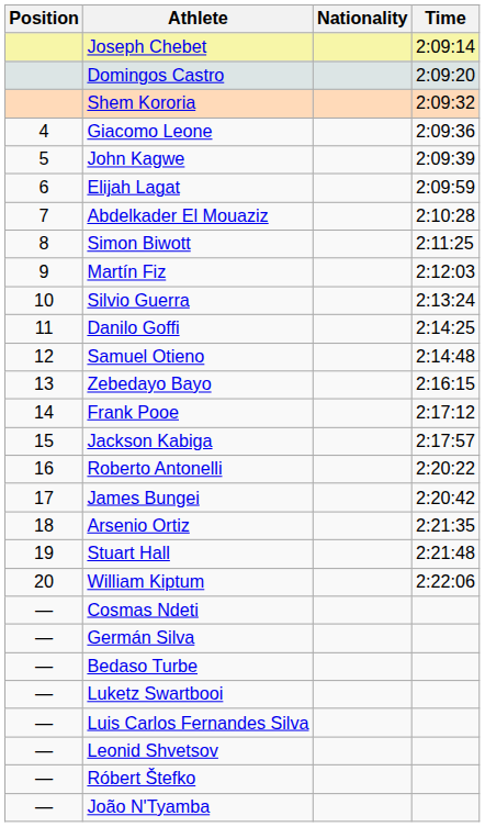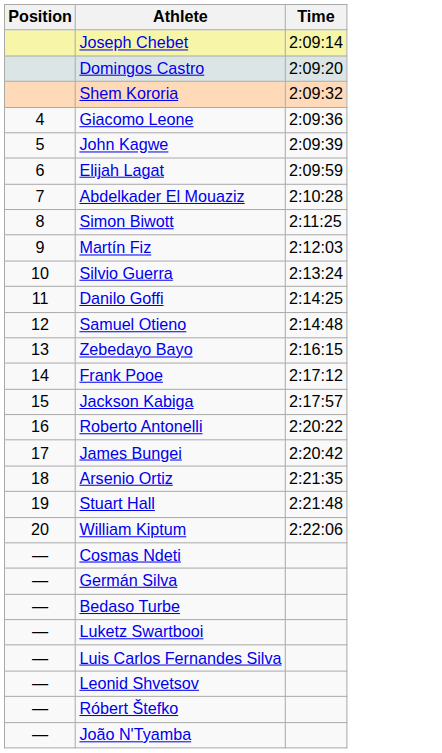- column: Nationality
